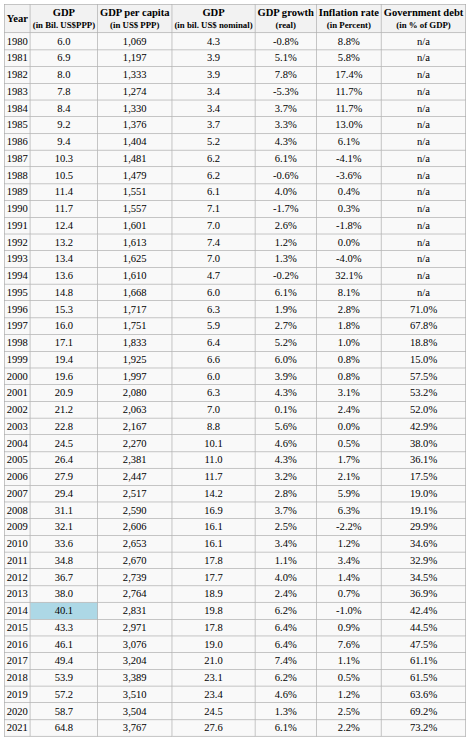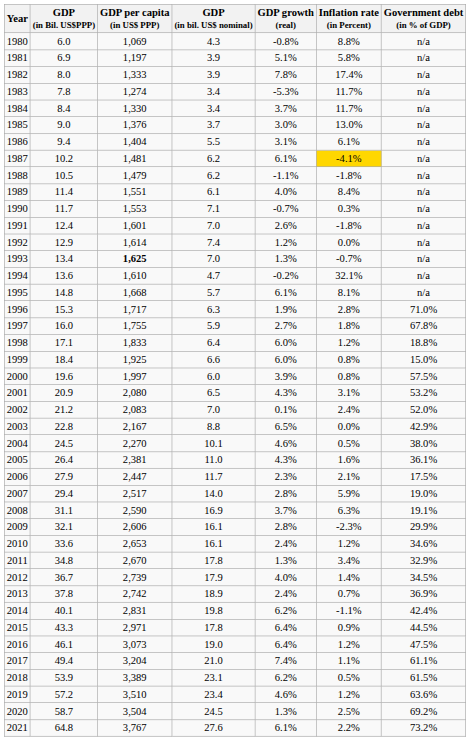1985 | GDP (in Bil. US$PPP): 9.2 -> 9.0
1985 | GDP growth (real): 3.3% -> 3.0%
1986 | GDP (in bil. US$ nominal): 5.2 -> 5.5
1986 | GDP growth (real): 4.3% -> 3.1%
1987 | GDP (in Bil. US$PPP): 10.3 -> 10.2
1987 | Inflation rate (in Percent): no background -> gold background
1988 | GDP growth (real): -0.6% -> -1.1%
1988 | Inflation rate (in Percent): -3.6% -> -1.8%
1989 | Inflation rate (in Percent): 0.4% -> 8.4%
1990 | GDP per capita (in US$ PPP): 1,557 -> 1,553
1990 | GDP growth (real): -1.7% -> -0.7%
1992 | GDP (in Bil. US$PPP): 13.2 -> 12.9
1992 | GDP per capita (in US$ PPP): 1,613 -> 1,614
1993 | GDP per capita (in US$ PPP): normal -> bold
1993 | Inflation rate (in Percent): -4.0% -> -0.7%
1995 | GDP (in bil. US$ nominal): 6.0 -> 5.7
1997 | GDP per capita (in US$ PPP): 1,751 -> 1,755
1998 | GDP growth (real): 5.2% -> 6.0%
1998 | Inflation rate (in Percent): 1.0% -> 1.2%
1999 | GDP (in Bil. US$PPP): 19.4 -> 18.4
2001 | GDP (in bil. US$ nominal): 6.3 -> 6.5
2002 | GDP per capita (in US$ PPP): 2,063 -> 2,083
2003 | GDP growth (real): 5.6% -> 6.5%
2005 | Inflation rate (in Percent): 1.7% -> 1.6%
2006 | GDP growth (real): 3.2% -> 2.3%
2007 | GDP (in bil. US$ nominal): 14.2 -> 14.0
2009 | GDP growth (real): 2.5% -> 2.8%
2009 | Inflation rate (in Percent): -2.2% -> -2.3%
2010 | GDP growth (real): 3.4% -> 2.4%
2011 | GDP growth (real): 1.1% -> 1.3%
2012 | GDP (in bil. US$ nominal): 17.7 -> 17.9
2013 | GDP (in Bil. US$PPP): 38.0 -> 37.8
2013 | GDP per capita (in US$ PPP): 2,764 -> 2,742
2014 | GDP (in Bil. US$PPP): lightblue background -> no background
2014 | Inflation rate (in Percent): -1.0% -> -1.1%
2016 | GDP per capita (in US$ PPP): 3,076 -> 3,073
2016 | Inflation rate (in Percent): 7.6% -> 1.2%
